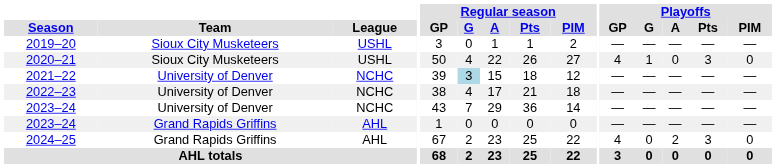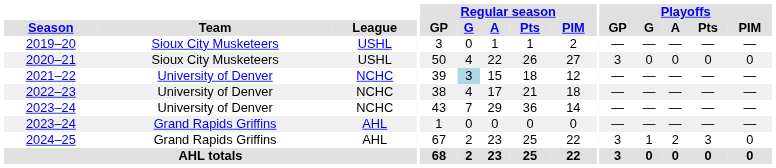2020–21 | Playoffs / GP: 4 -> 3
2020–21 | Playoffs / G: 1 -> 0
2020–21 | Playoffs / Pts: 3 -> 0
2024–25 | Playoffs / GP: 4 -> 3
2024–25 | Playoffs / G: 0 -> 1
